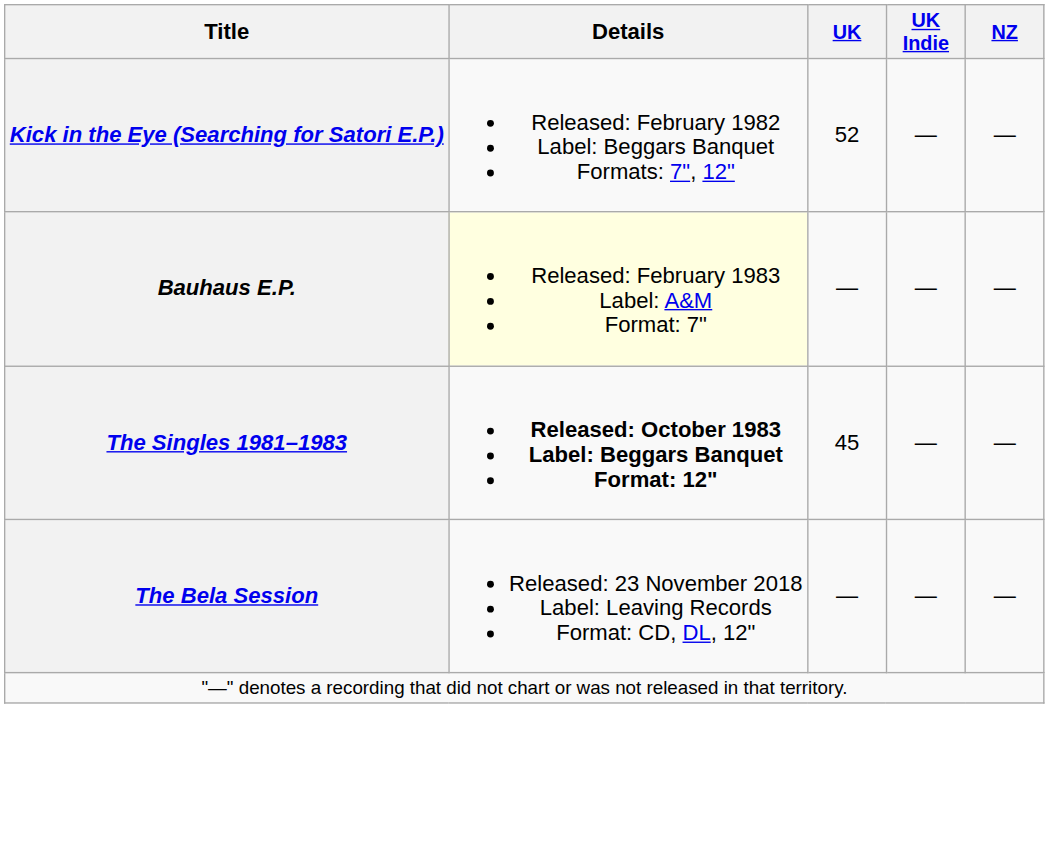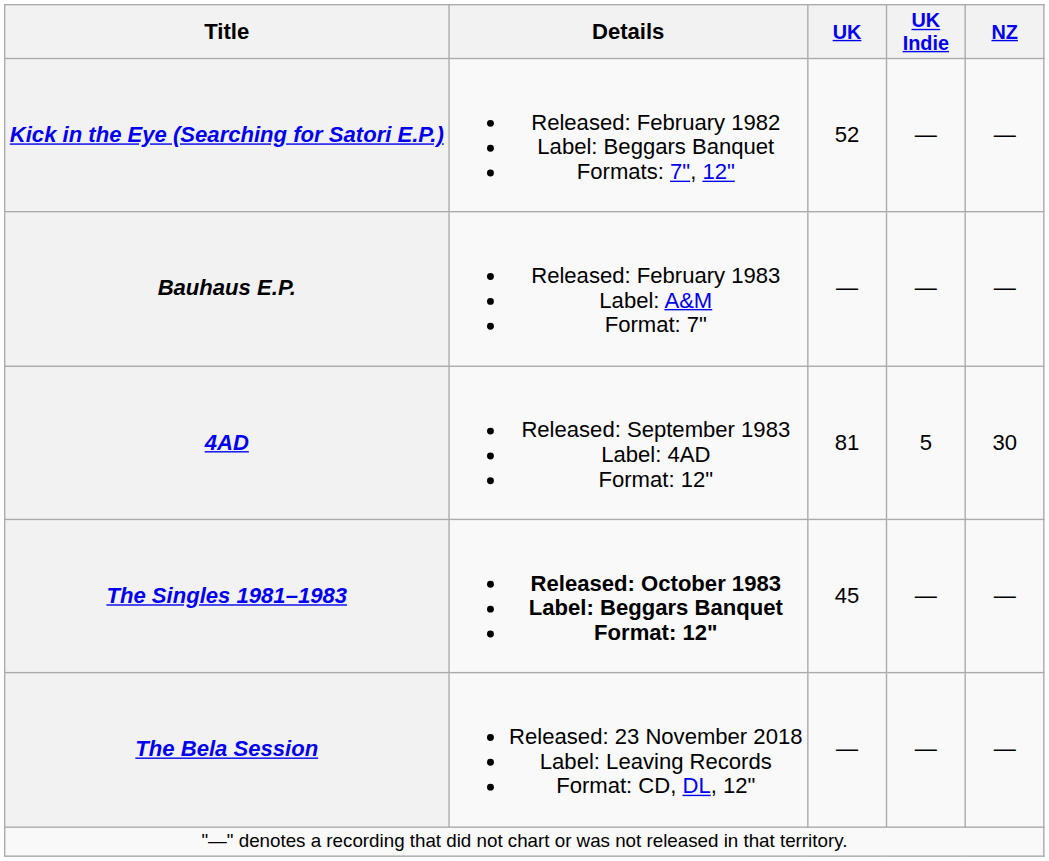Bauhaus E.P. | Details: lightyellow background -> no background
+ row: 4AD | Released: September 1983 Label: 4AD Format: 12" | 81 | 5 | 30
